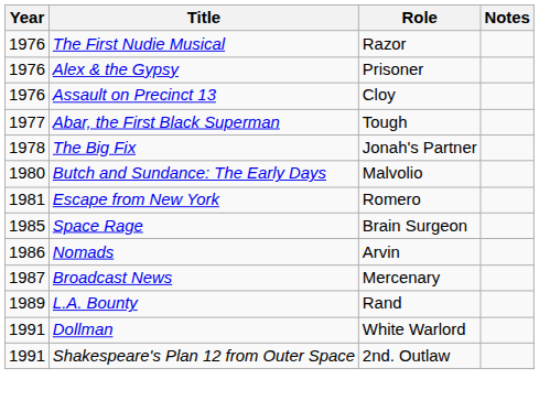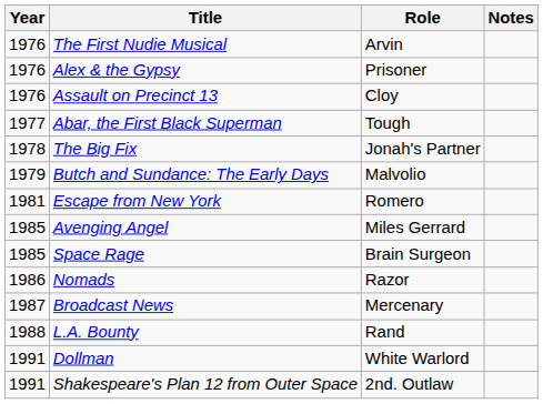The First Nudie Musical | Role: Razor -> Arvin
Butch and Sundance: The Early Days | Year: 1980 -> 1979
+ row: 1985 | Avenging Angel | Miles Gerrard
Nomads | Role: Arvin -> Razor
L.A. Bounty | Year: 1989 -> 1988
